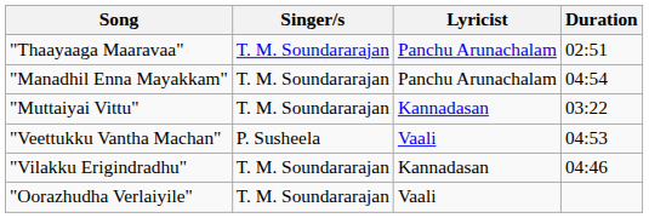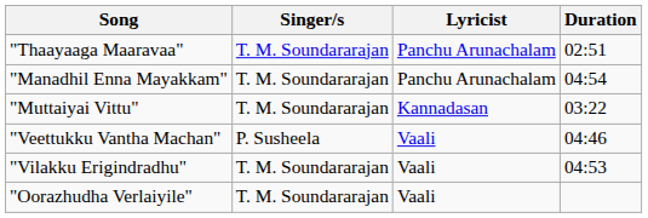"Veettukku Vantha Machan" | Duration: 04:53 -> 04:46
"Vilakku Erigindradhu" | Lyricist: Kannadasan -> Vaali
"Vilakku Erigindradhu" | Duration: 04:46 -> 04:53
